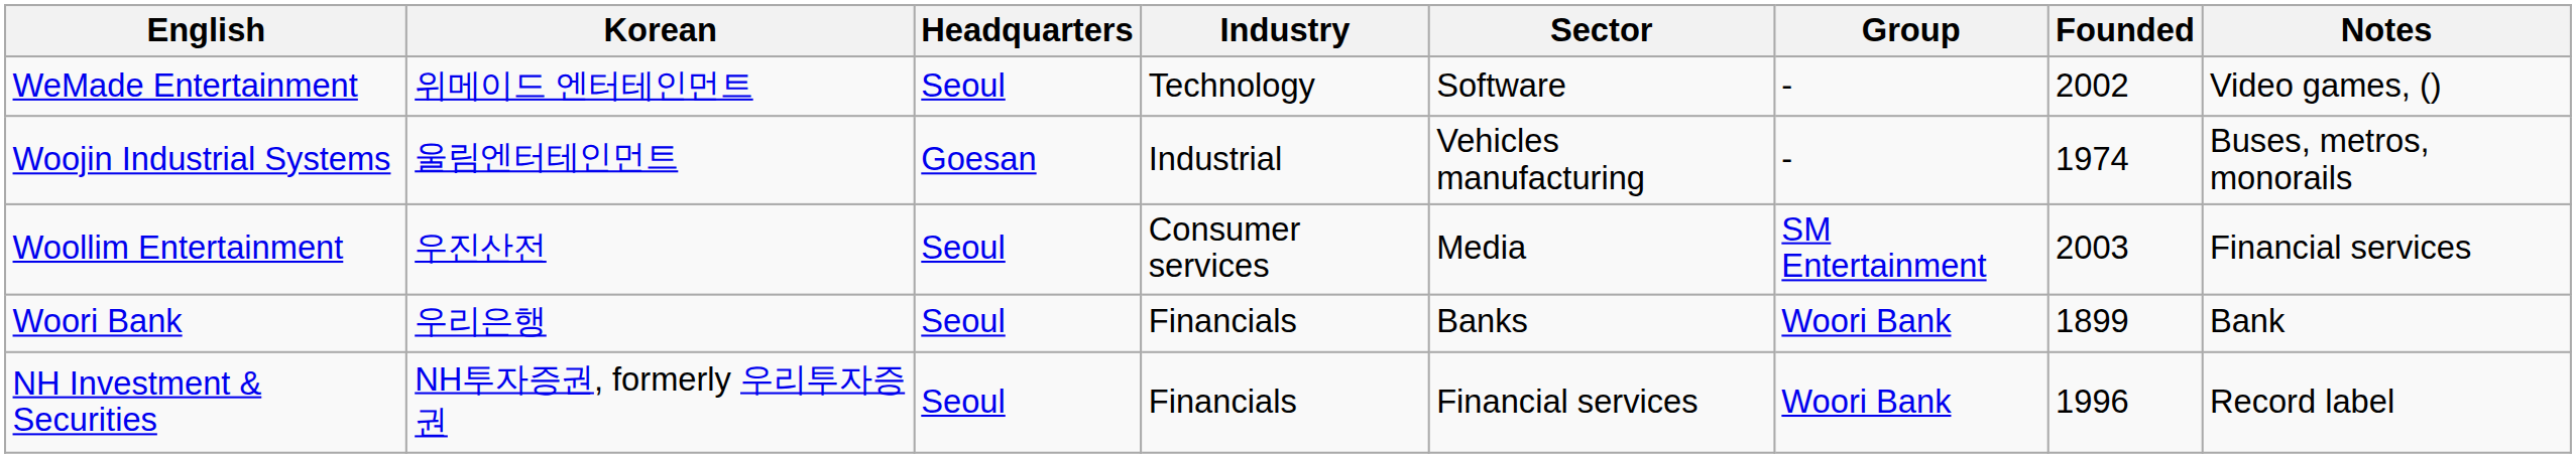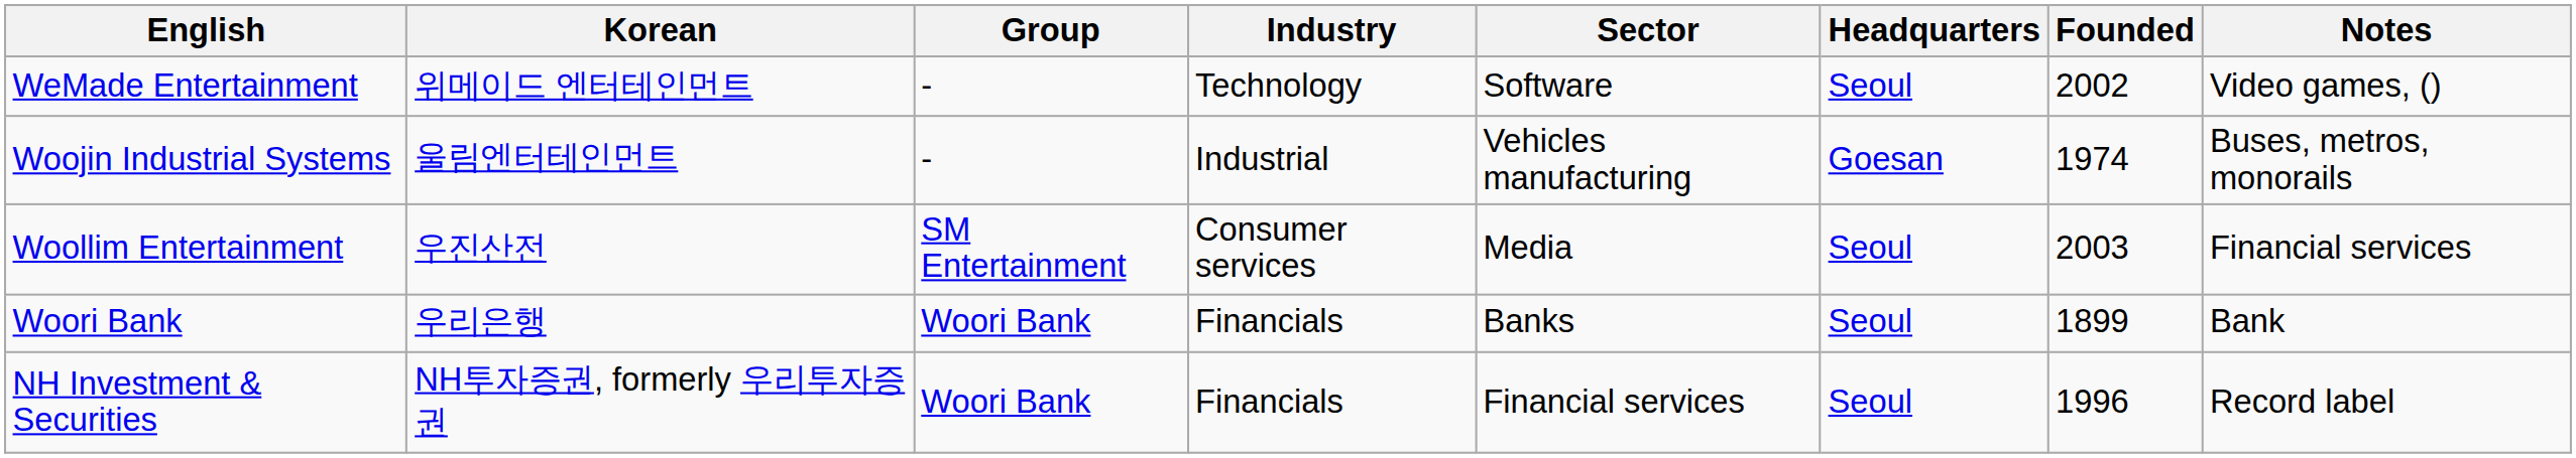columns swapped: Group <-> Headquarters
